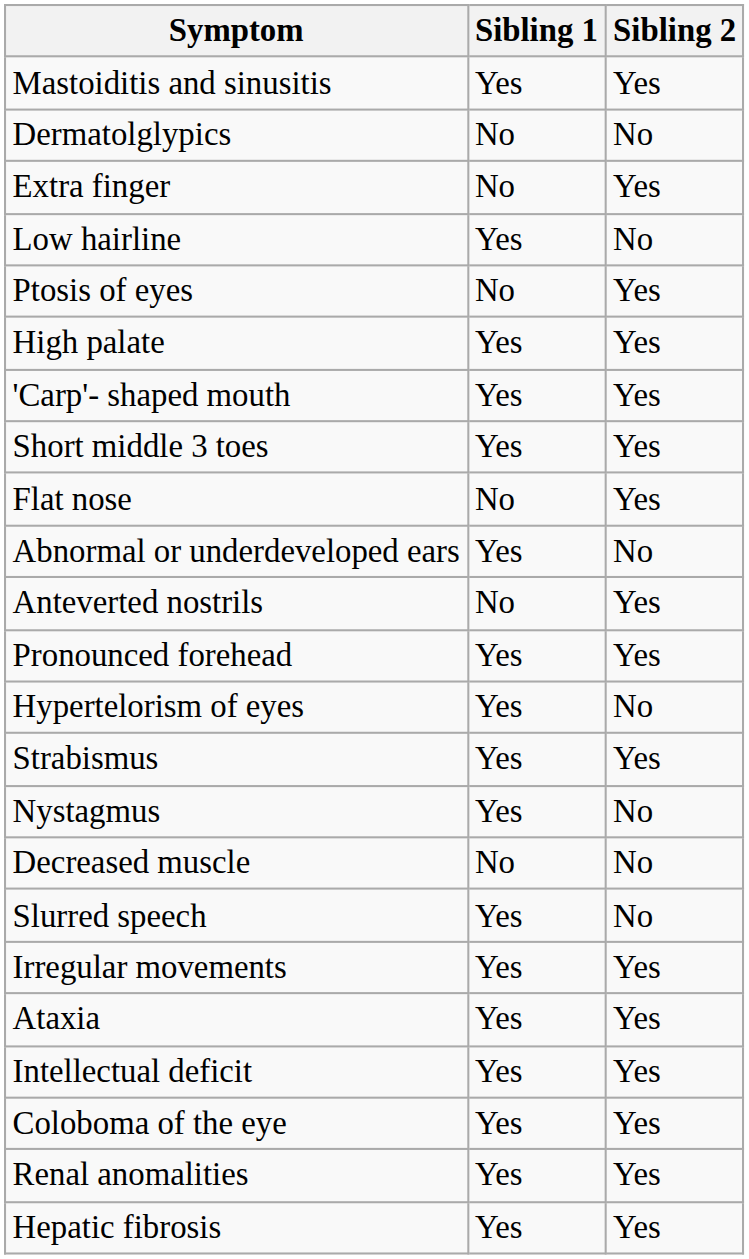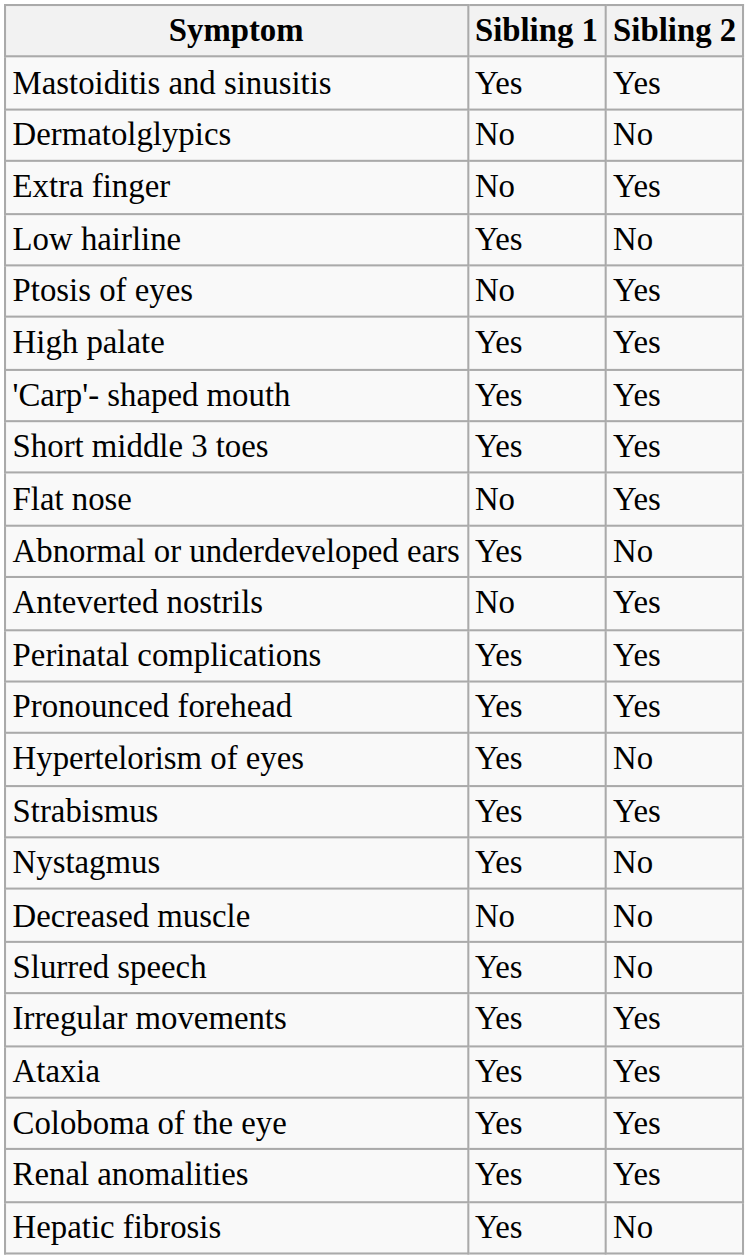+ row: Perinatal complications | Yes | Yes
- row: Intellectual deficit | Yes | Yes
Hepatic fibrosis | Sibling 2: Yes -> No
